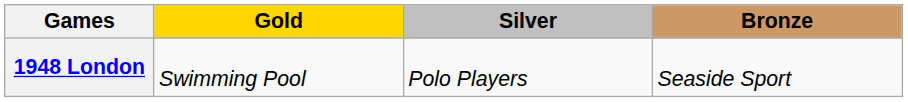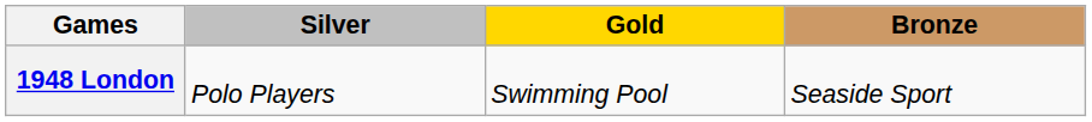columns swapped: Gold <-> Silver
